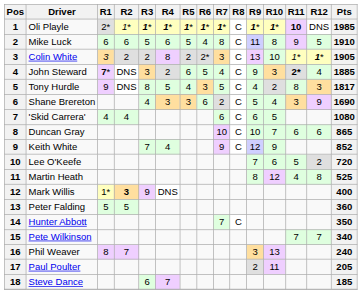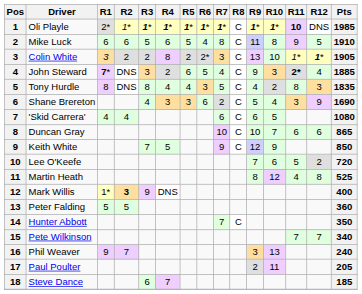Tony Hurdle | R1: 9 -> 8
Tony Hurdle | R4: 5 -> 4
Tony Hurdle | Pts: 1817 -> 1835
Keith White | R4: 4 -> 5
Keith White | Pts: 852 -> 850
Phil Weaver | R1: 8 -> 9
